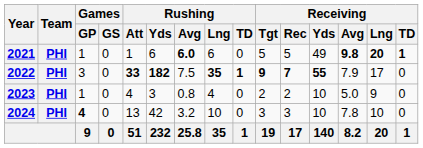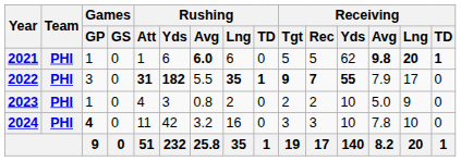2021 | Receiving / Yds: 49 -> 62
2022 | Rushing / Att: 33 -> 31
2022 | Rushing / Avg: 7.5 -> 5.5
2023 | Rushing / Lng: 4 -> 2
2024 | Rushing / Att: 13 -> 11
2024 | Rushing / Lng: 10 -> 16
